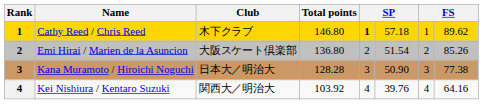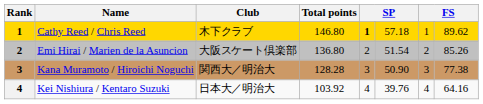Kana Muramoto / Hiroichi Noguchi | Club: 日本大／明治大 -> 関西大／明治大
Kei Nishiura / Kentaro Suzuki | Club: 関西大／明治大 -> 日本大／明治大
